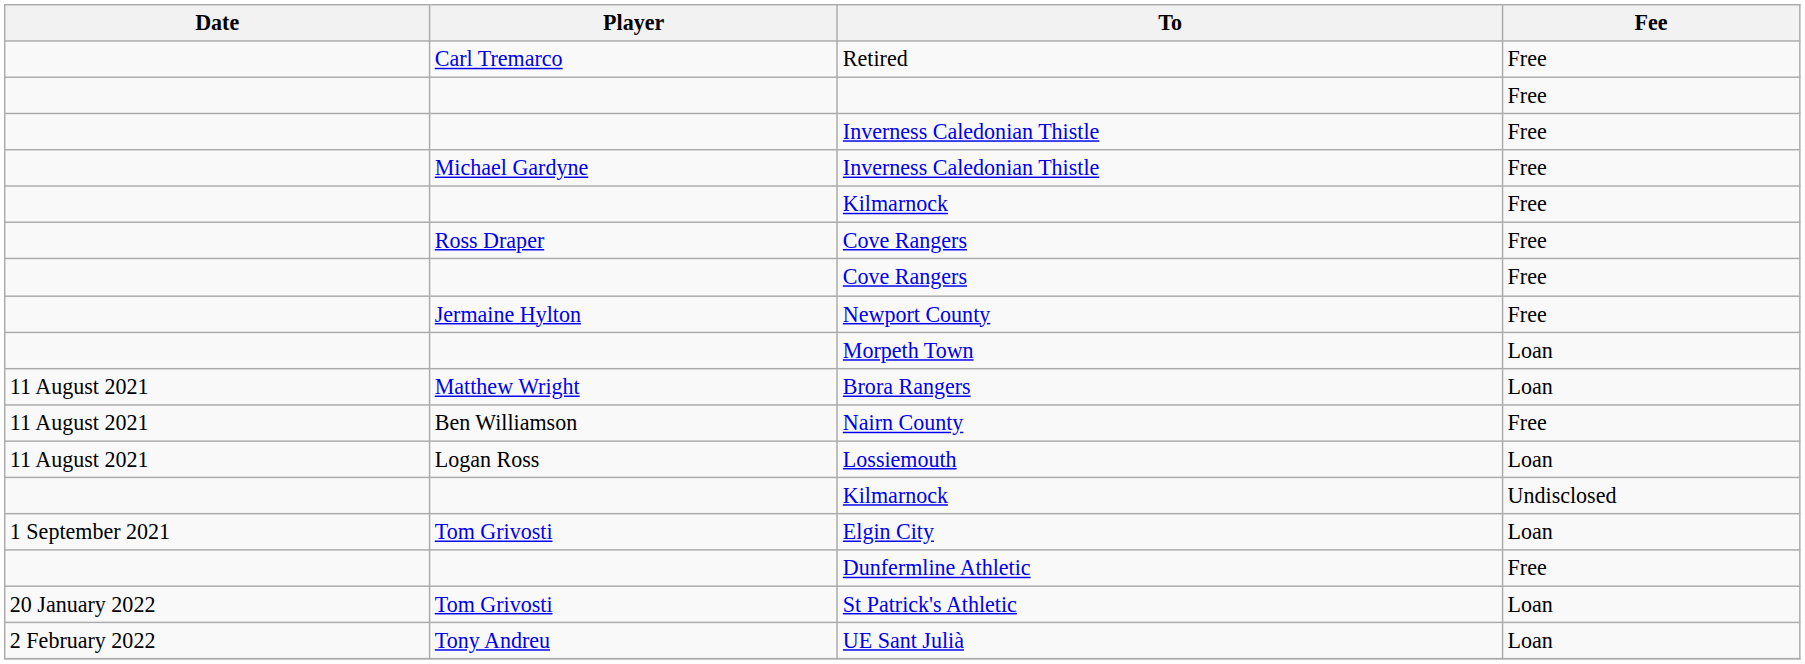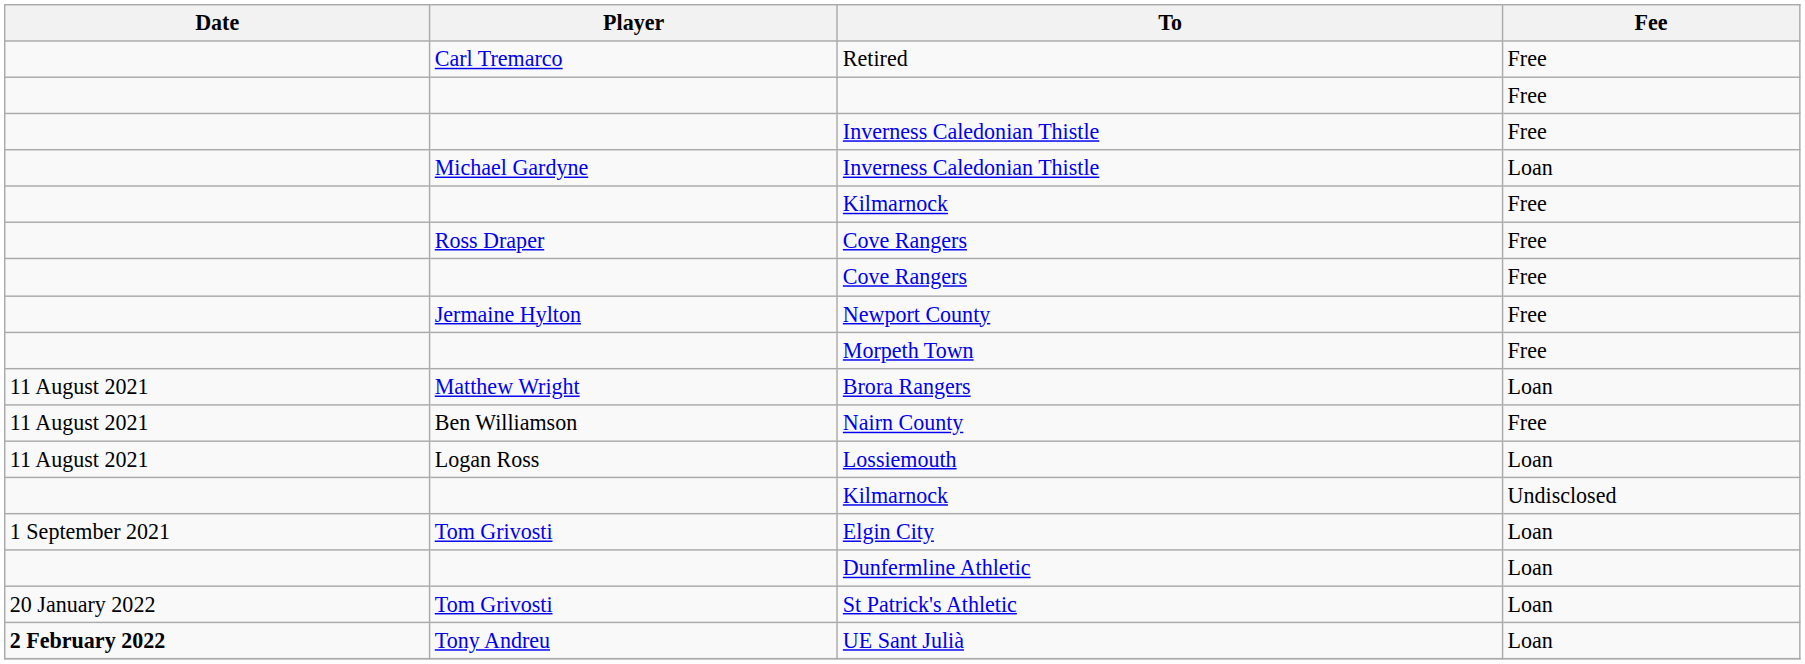Michael Gardyne / Inverness Caledonian Thistle | Fee: Free -> Loan
Morpeth Town | Fee: Loan -> Free
Dunfermline Athletic | Fee: Free -> Loan
UE Sant Julià | Date: normal -> bold
